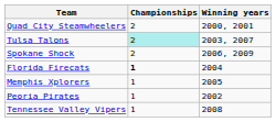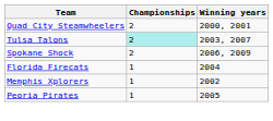Florida Firecats | Championships: bold -> normal
Memphis Xplorers | Winning years: 2005 -> 2002
Peoria Pirates | Winning years: 2002 -> 2005
- row: Tennessee Valley Vipers | 1 | 2008
